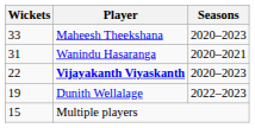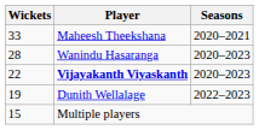Maheesh Theekshana | Seasons: 2020–2023 -> 2020–2021
Wanindu Hasaranga | Wickets: 31 -> 28
Wanindu Hasaranga | Seasons: 2020–2021 -> 2020–2023
